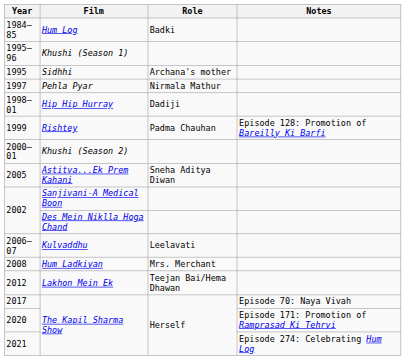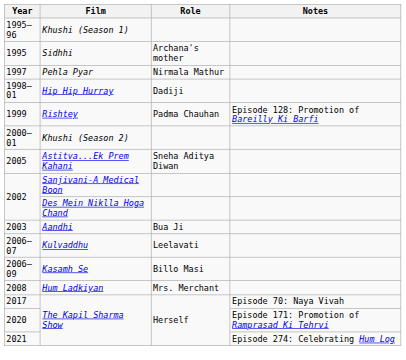- row: 1984–85 | Hum Log | Badki
+ row: 2003 | Aandhi | Bua Ji
+ row: 2006–09 | Kasamh Se | Billo Masi
- row: 2012 | Lakhon Mein Ek | Teejan Bai/Hema Dhawan
